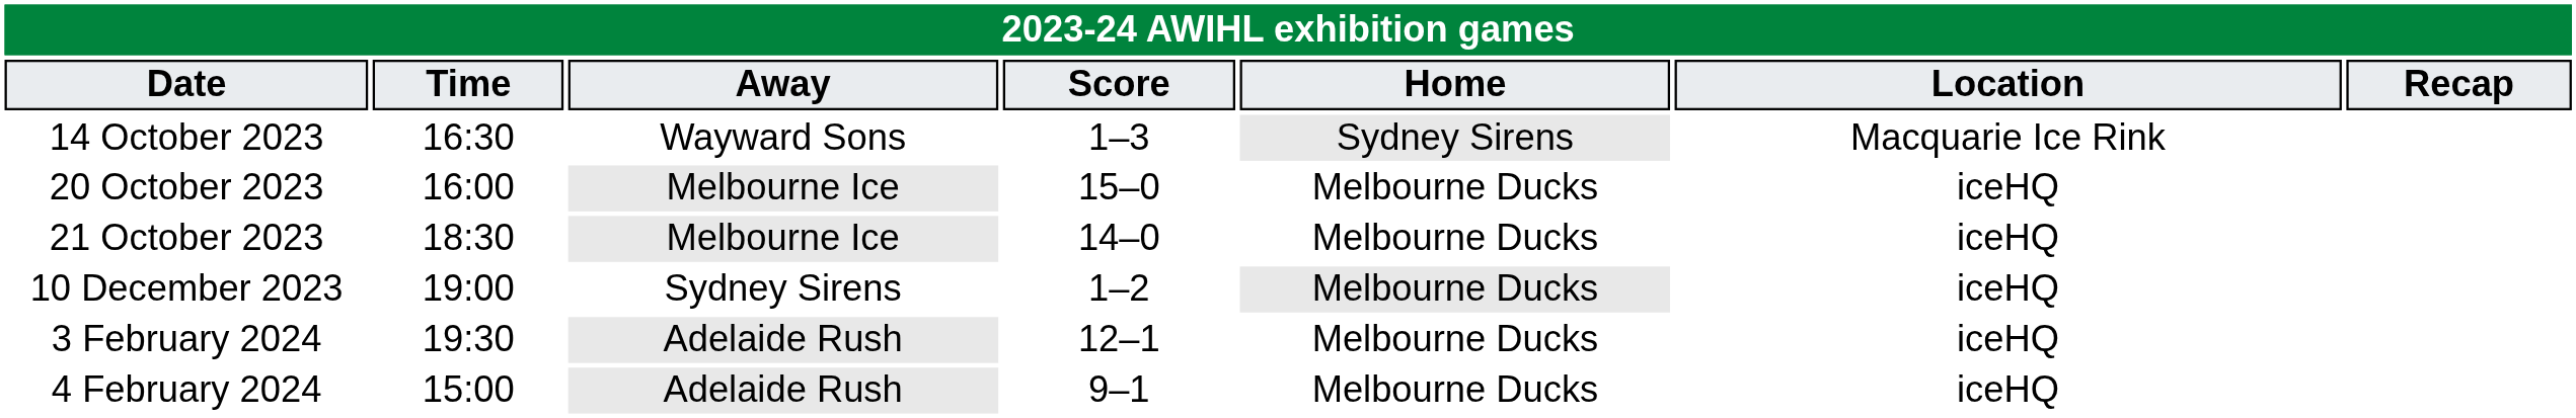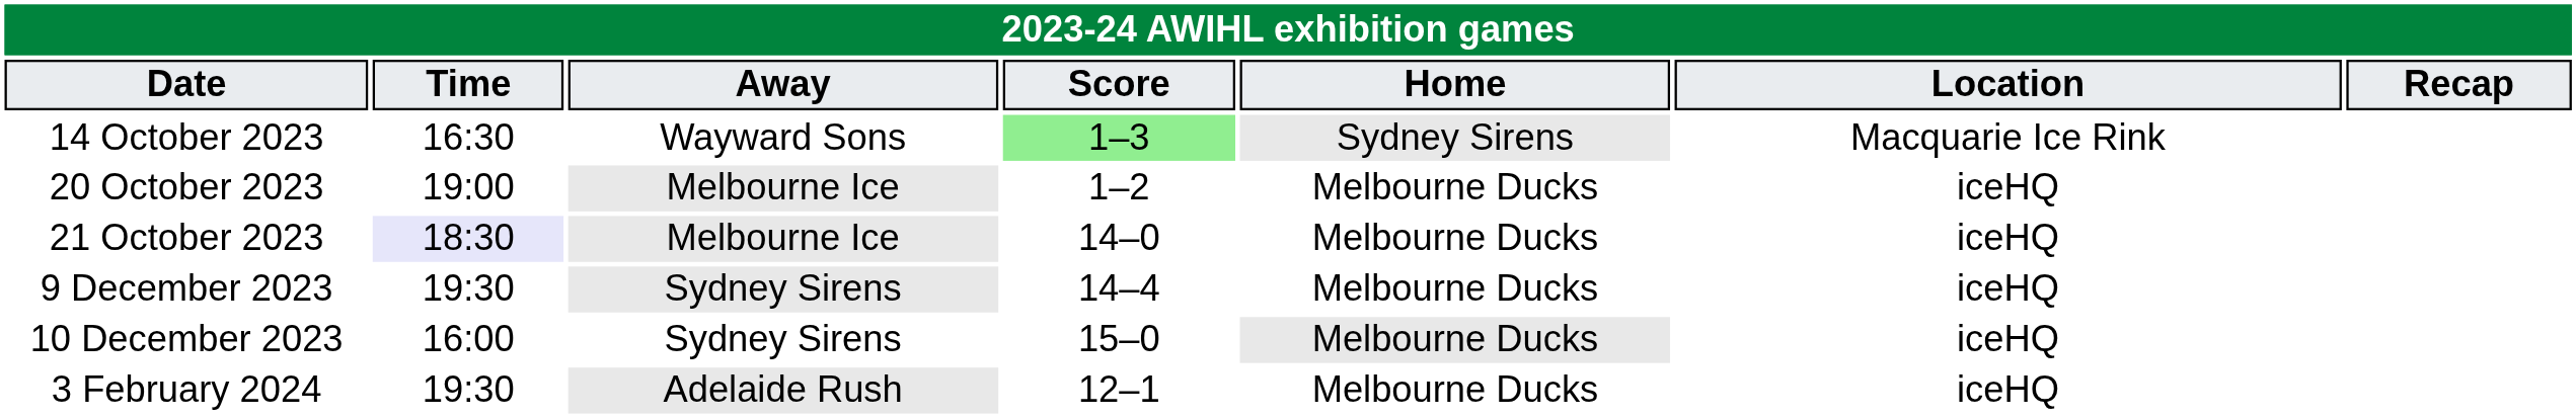14 October 2023 | Score: no background -> lightgreen background
20 October 2023 | Time: 16:00 -> 19:00
20 October 2023 | Score: 15–0 -> 1–2
21 October 2023 | Time: no background -> lavender background
+ row: 9 December 2023 | 19:30 | Sydney Sirens | 14–4 | Melbourne Ducks | iceHQ
10 December 2023 | Time: 19:00 -> 16:00
10 December 2023 | Score: 1–2 -> 15–0
- row: 4 February 2024 | 15:00 | Adelaide Rush | 9–1 | Melbourne Ducks | iceHQ
